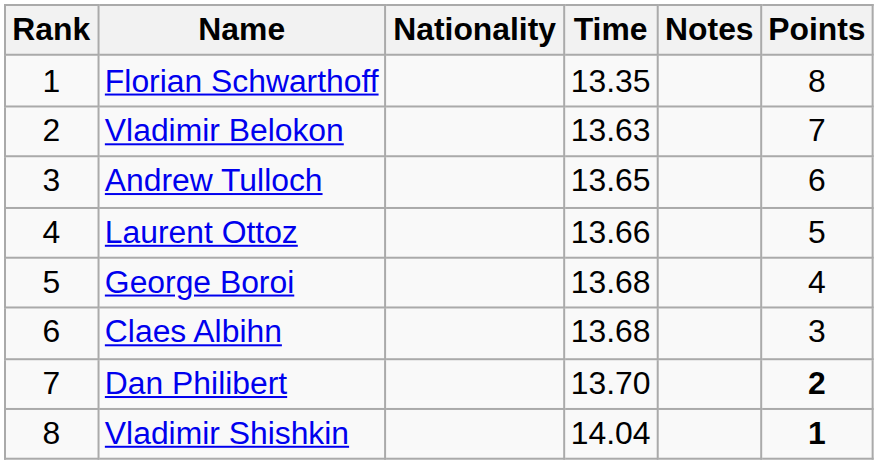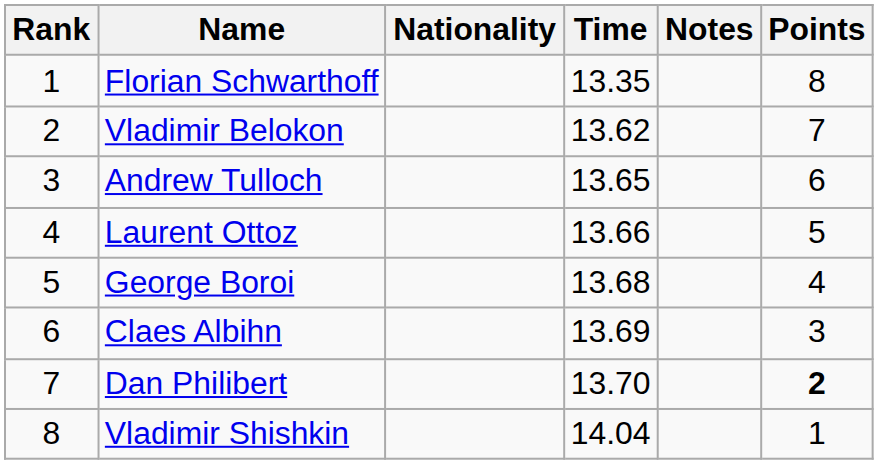Vladimir Belokon | Time: 13.63 -> 13.62
Claes Albihn | Time: 13.68 -> 13.69
Vladimir Shishkin | Points: bold -> normal
